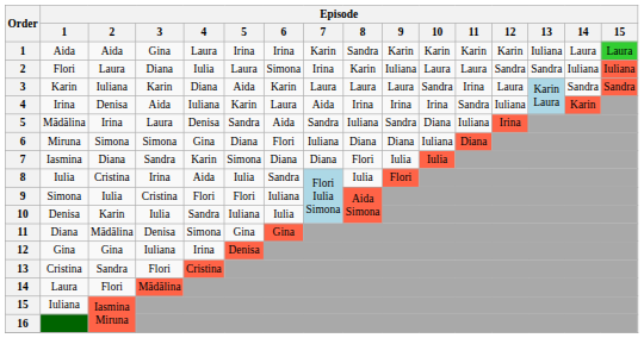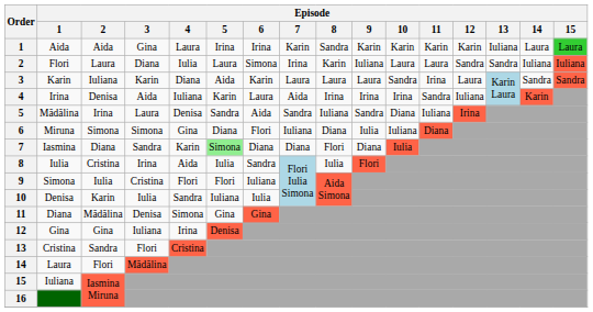Miruna | Episode / 9: Diana -> Iulia
Iasmina | Episode / 5: no background -> lightgreen background
Iasmina | Episode / 9: Iulia -> Diana
